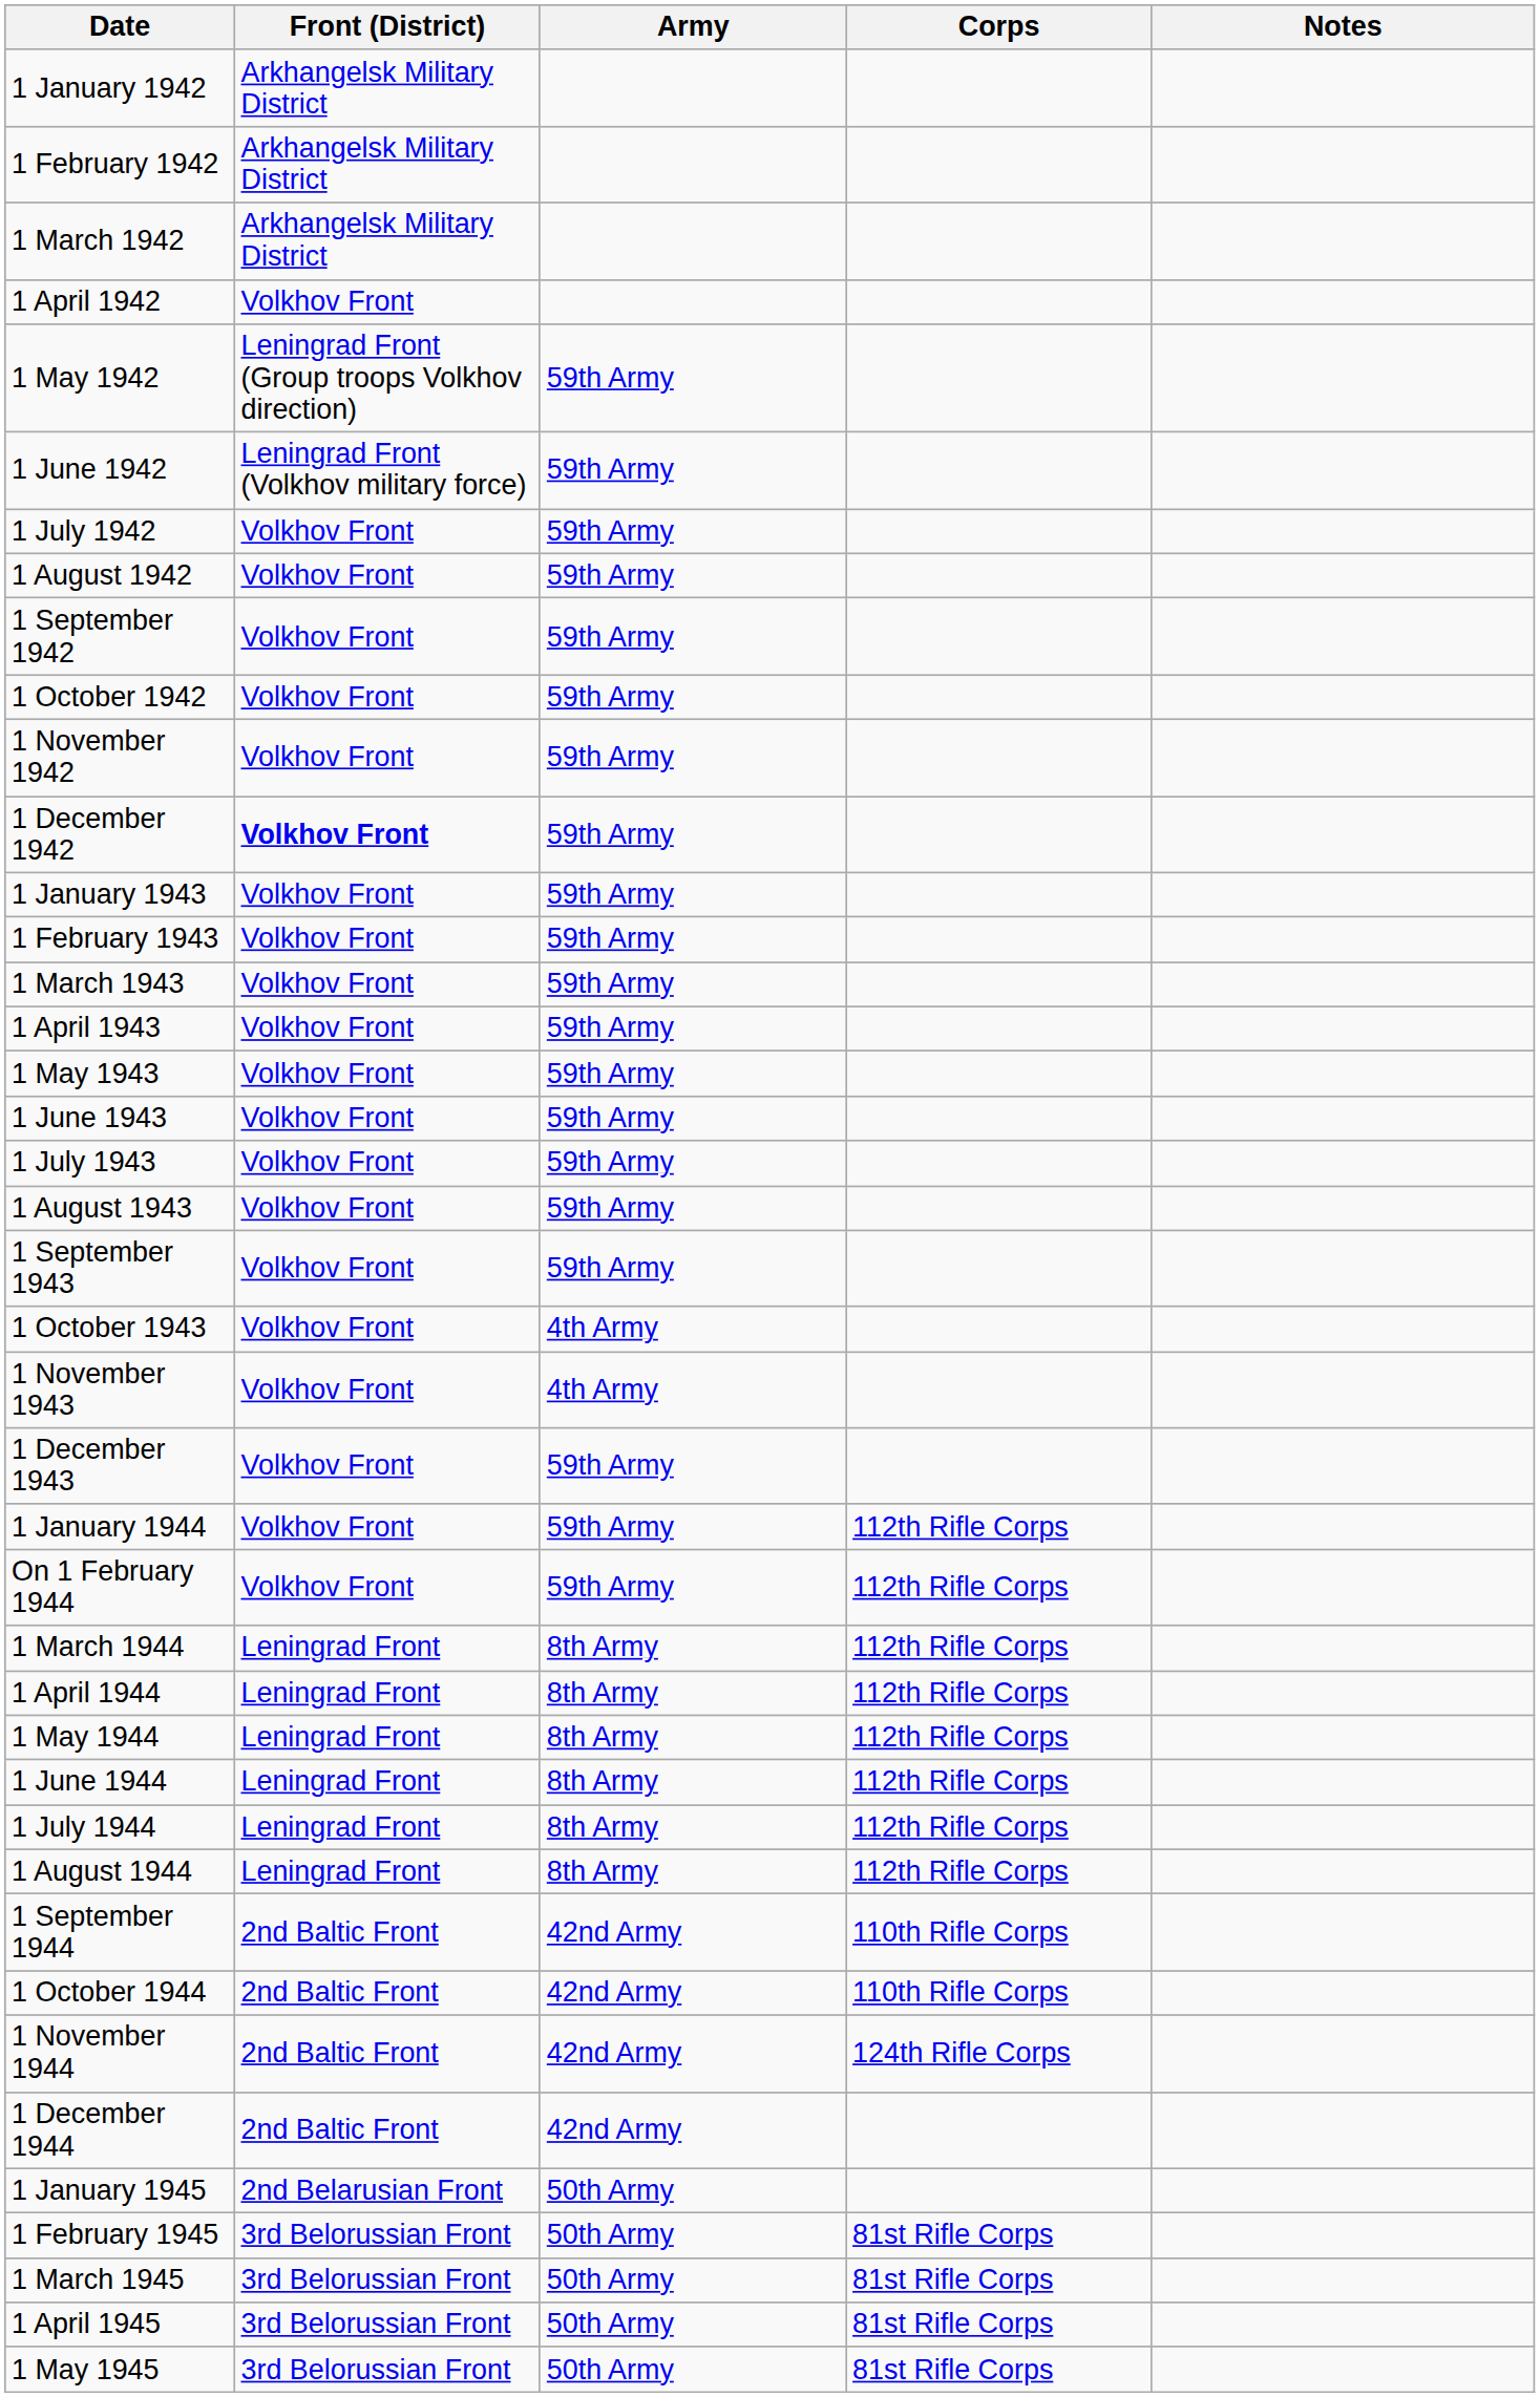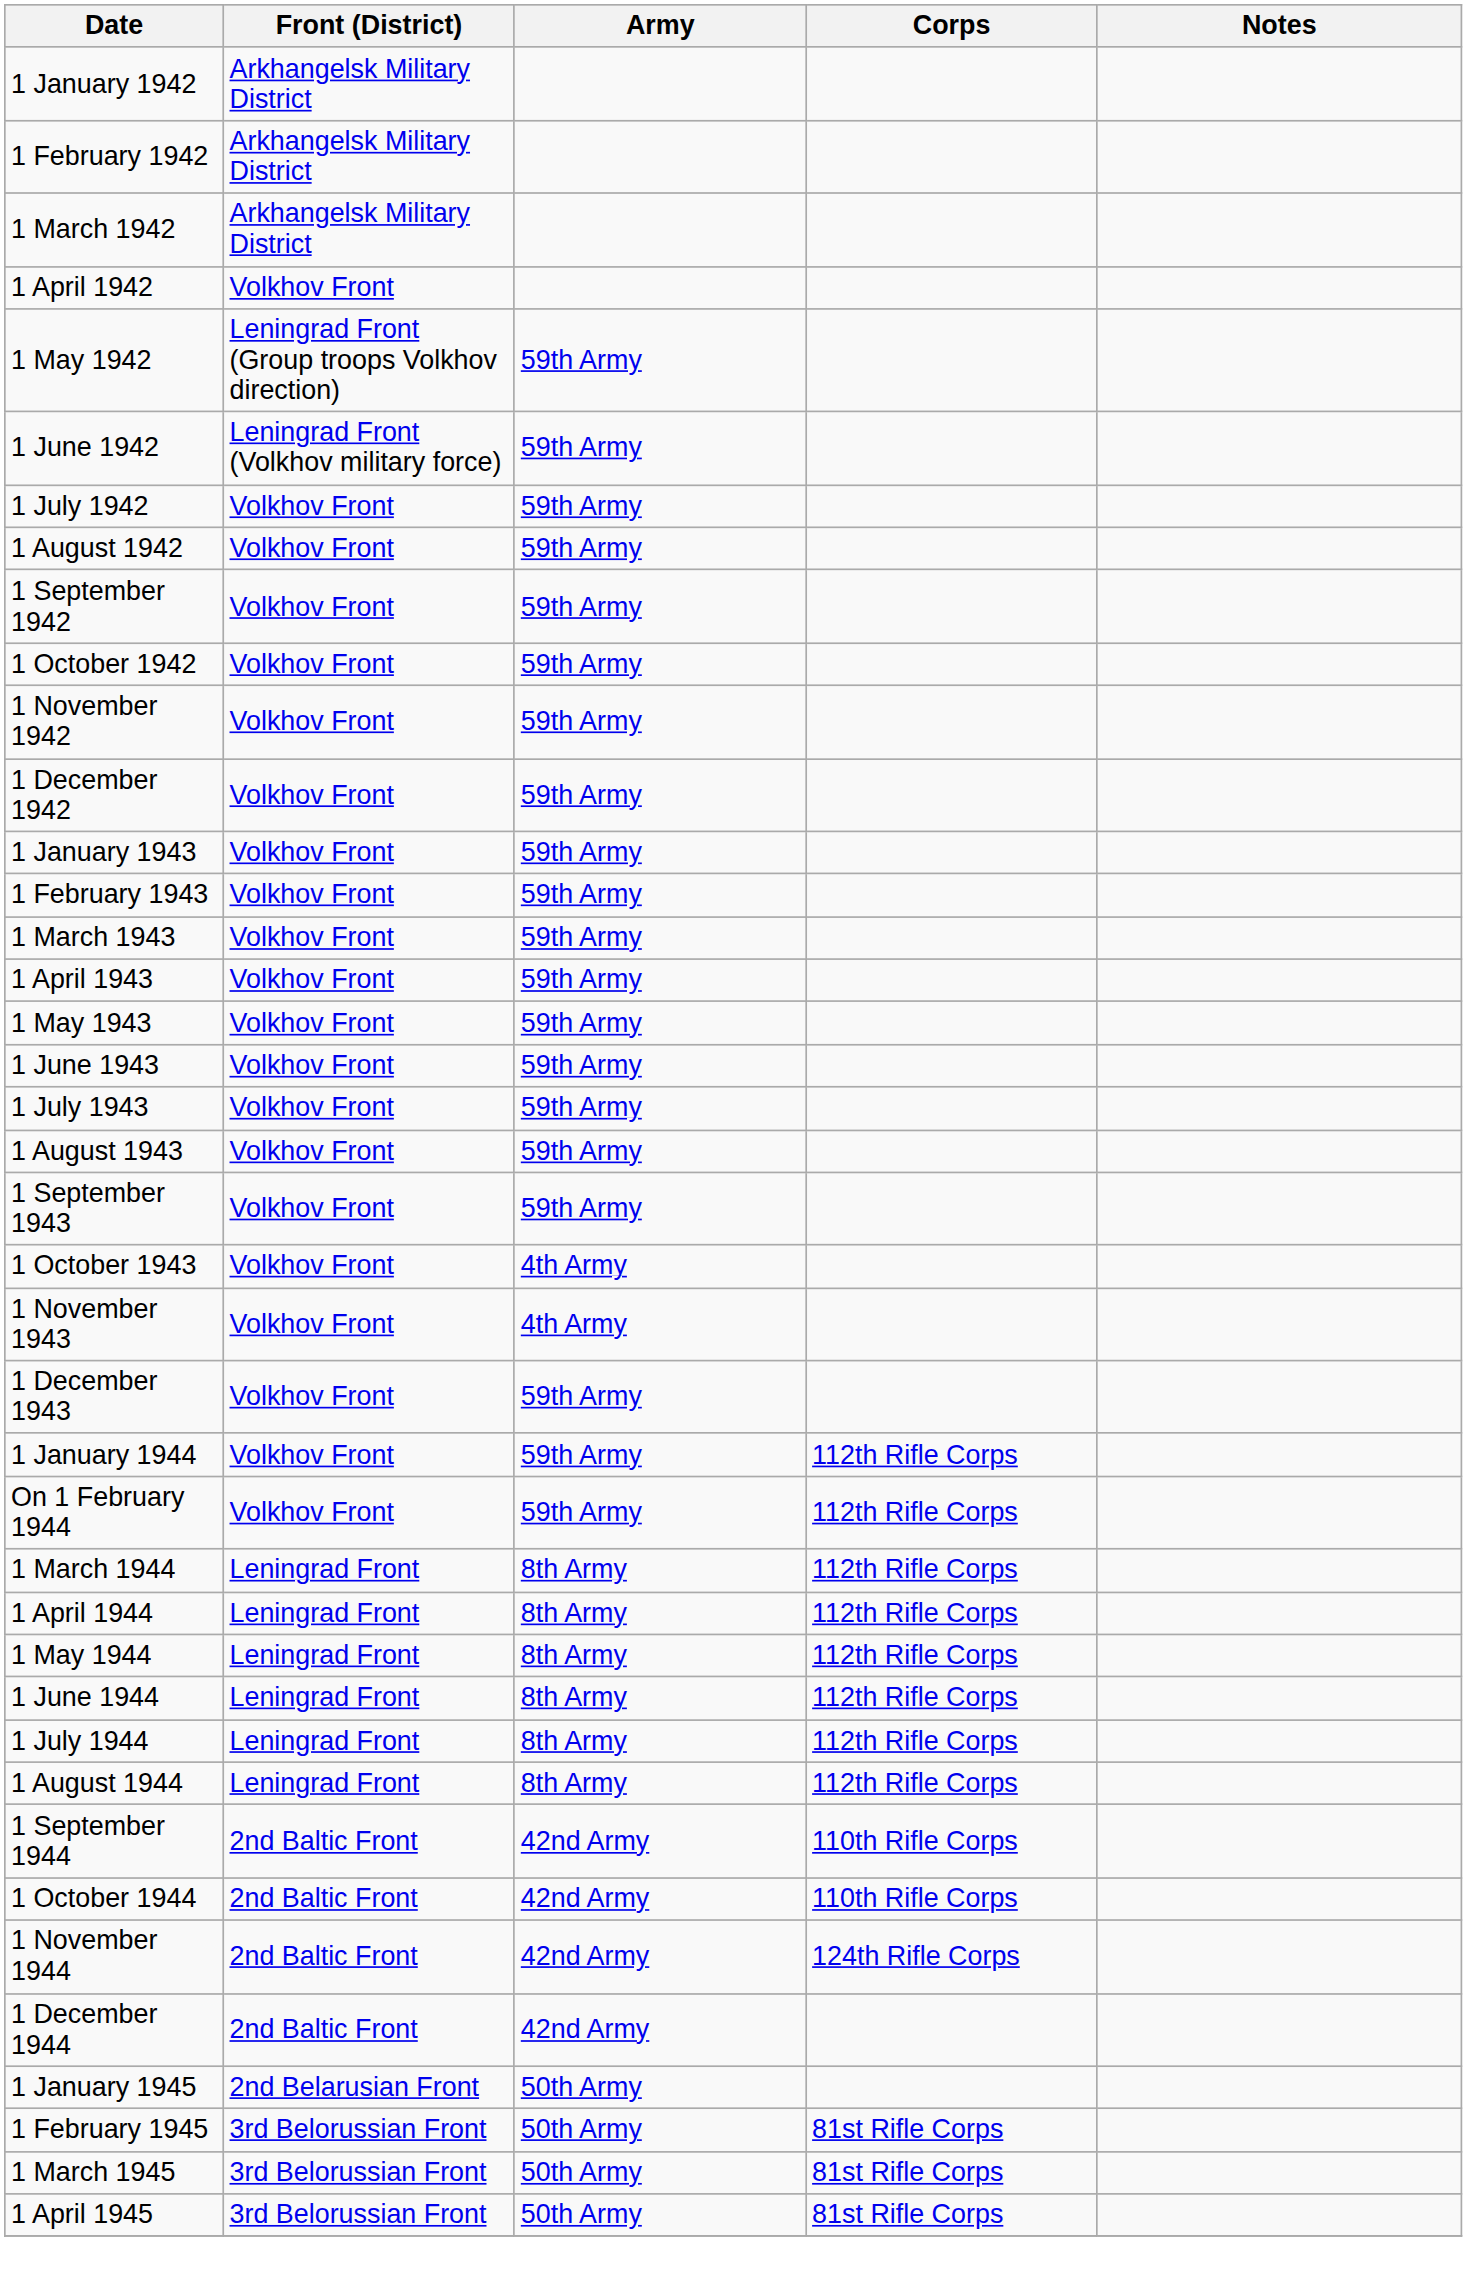1 December 1942 | Front (District): bold -> normal
- row: 1 May 1945 | 3rd Belorussian Front | 50th Army | 81st Rifle Corps
